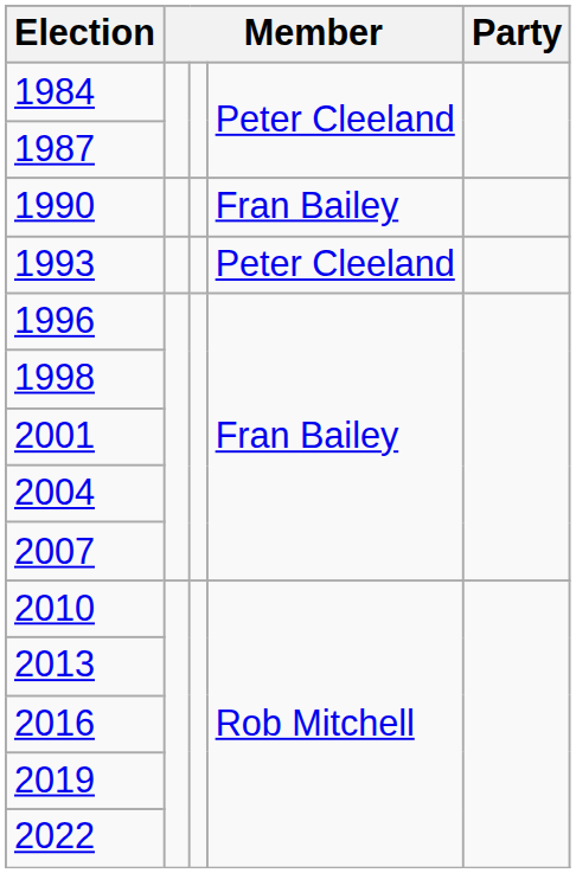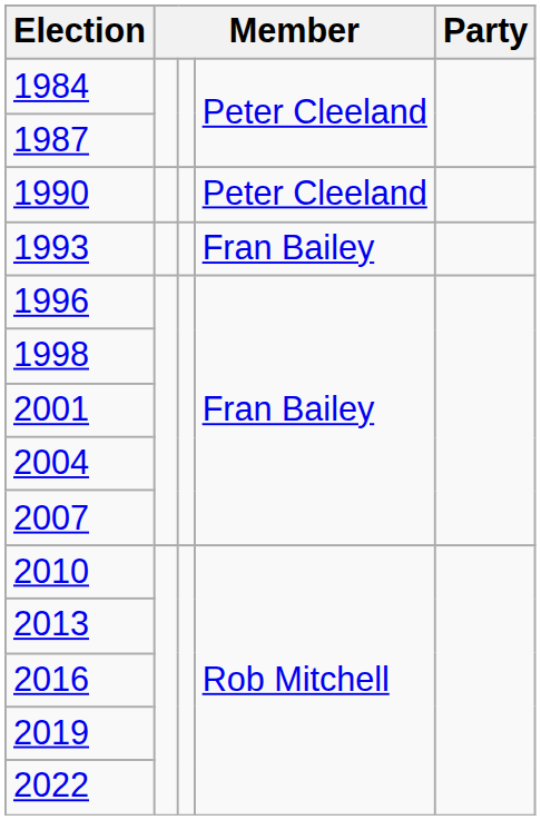1990 | column 4: Fran Bailey -> Peter Cleeland
1993 | column 4: Peter Cleeland -> Fran Bailey
